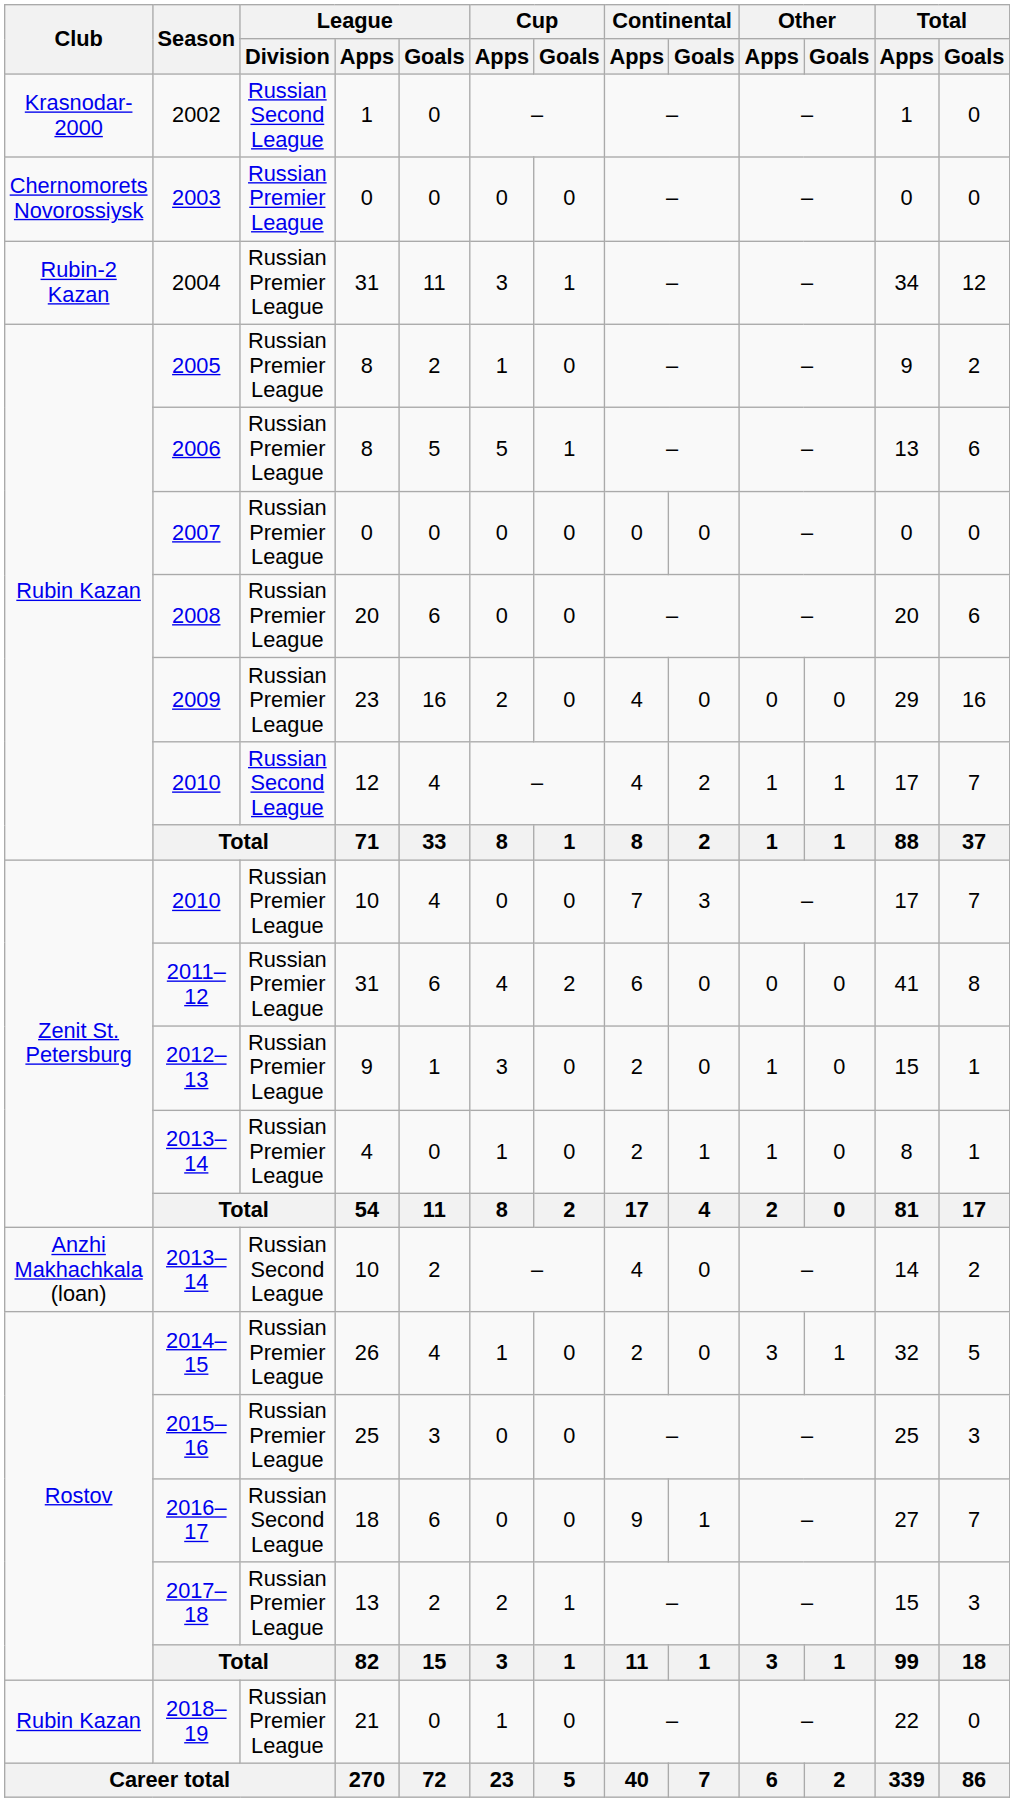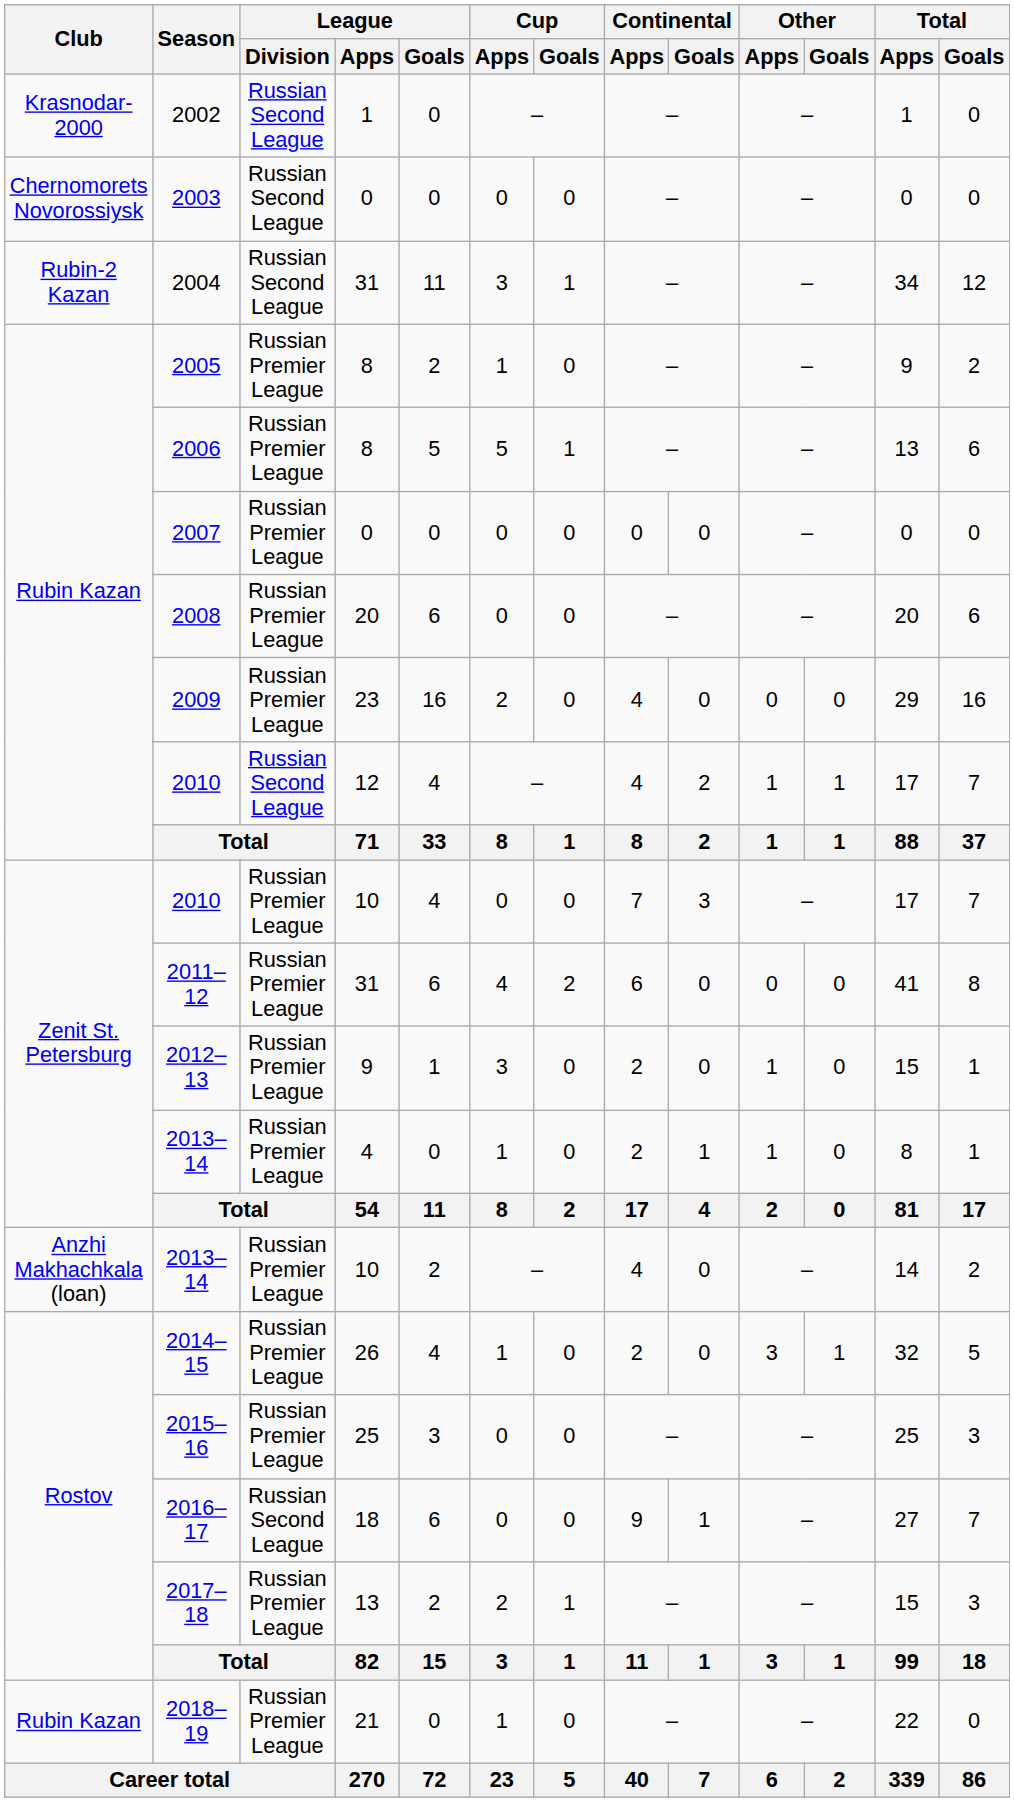2003 | League / Division: Russian Premier League -> Russian Second League
2004 | League / Division: Russian Premier League -> Russian Second League
2013–14 / 10 | League / Division: Russian Second League -> Russian Premier League
